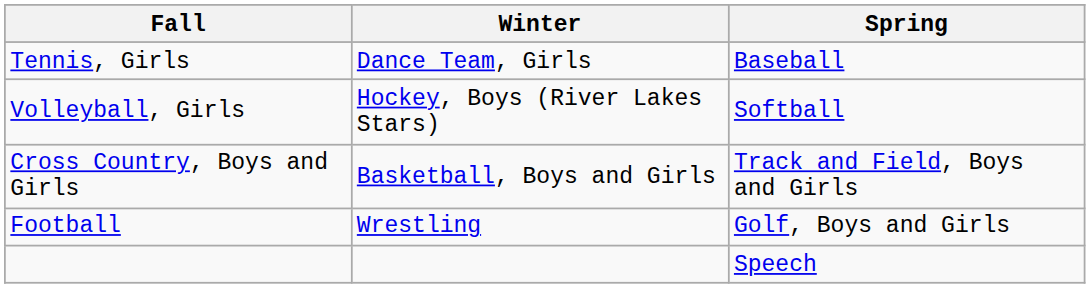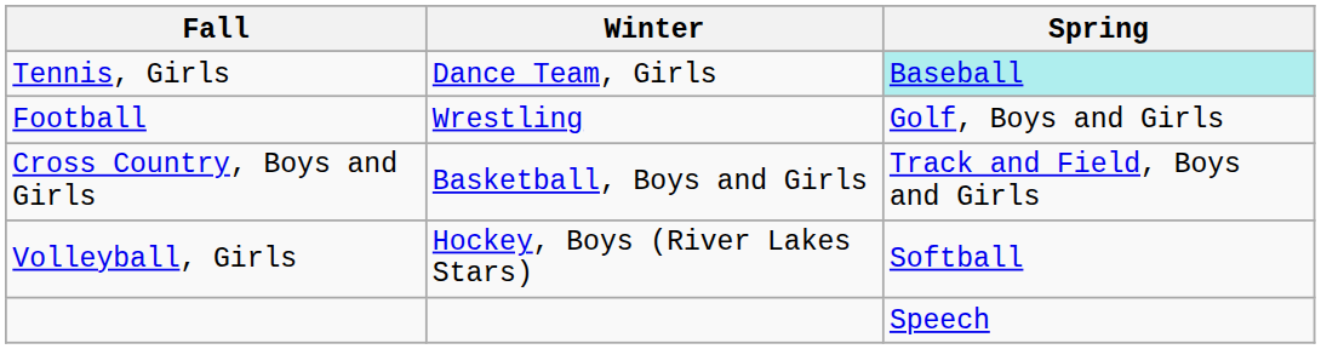Tennis, Girls | Spring: no background -> paleturquoise background
rows swapped: Football <-> Volleyball, Girls
